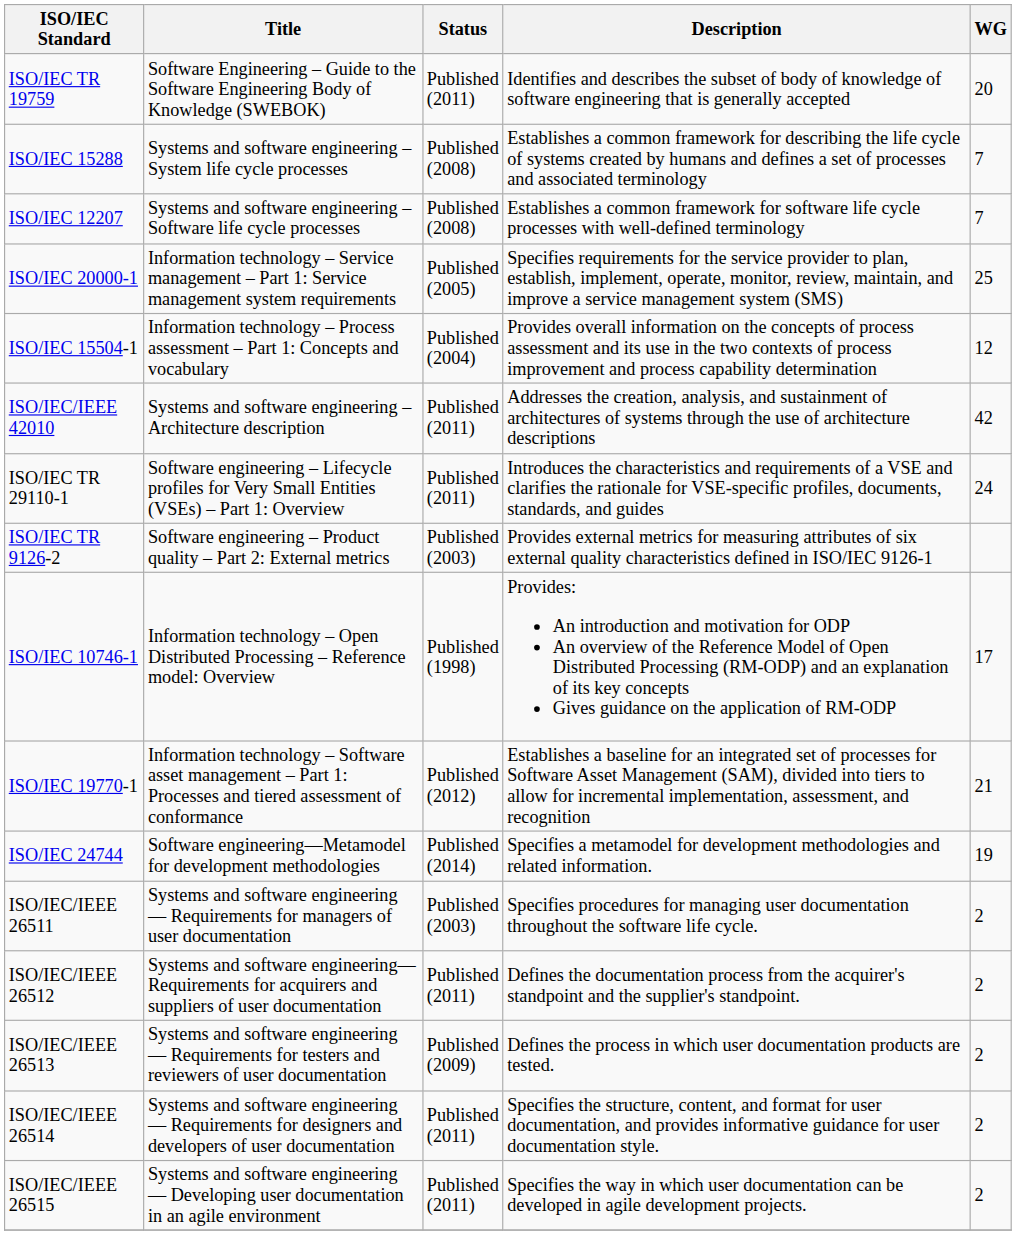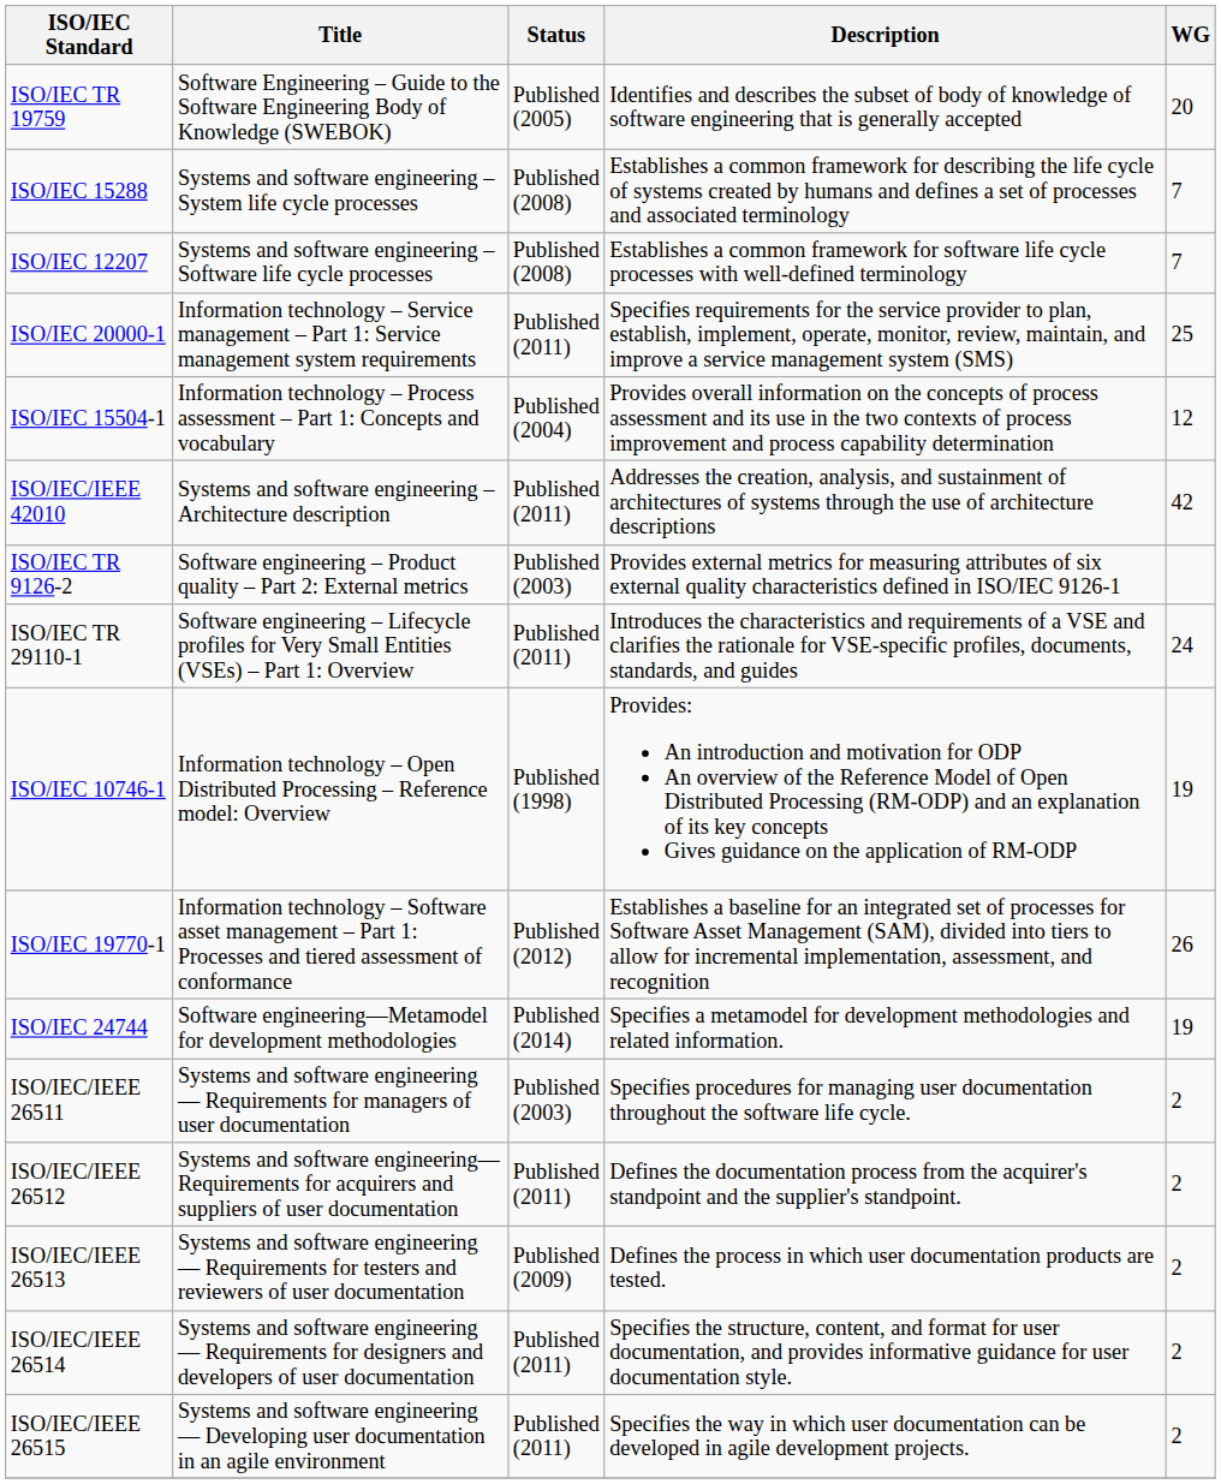ISO/IEC TR 19759 | Status: Published (2011) -> Published (2005)
ISO/IEC 20000-1 | Status: Published (2005) -> Published (2011)
rows swapped: ISO/IEC TR 29110-1 <-> ISO/IEC TR 9126-2
ISO/IEC 10746-1 | WG: 17 -> 19
ISO/IEC 19770-1 | WG: 21 -> 26
